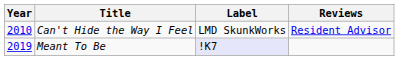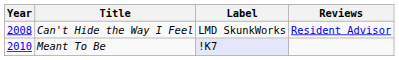Can't Hide the Way I Feel | Year: 2010 -> 2008
Meant To Be | Year: 2019 -> 2010
